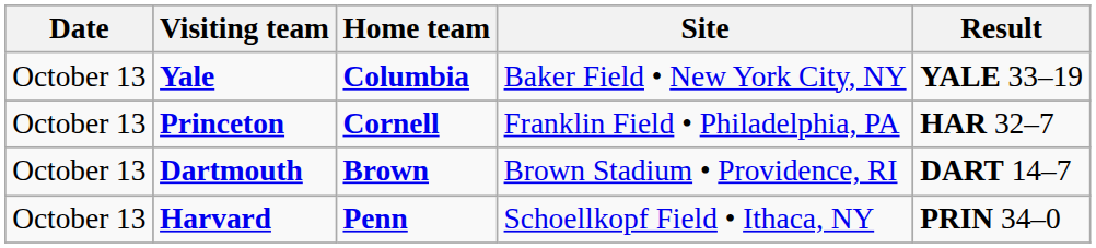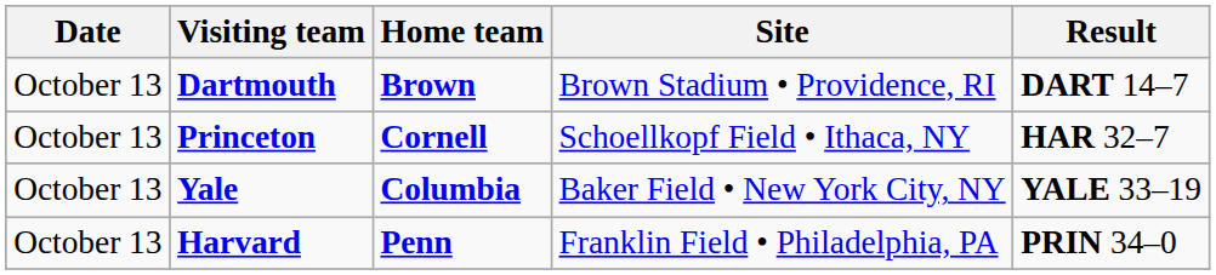rows swapped: Yale <-> Dartmouth
Princeton | Site: Franklin Field • Philadelphia, PA -> Schoellkopf Field • Ithaca, NY
Harvard | Site: Schoellkopf Field • Ithaca, NY -> Franklin Field • Philadelphia, PA
